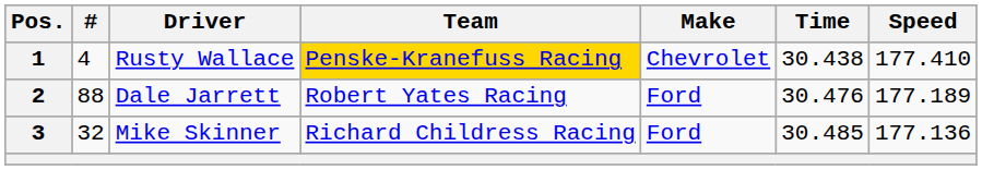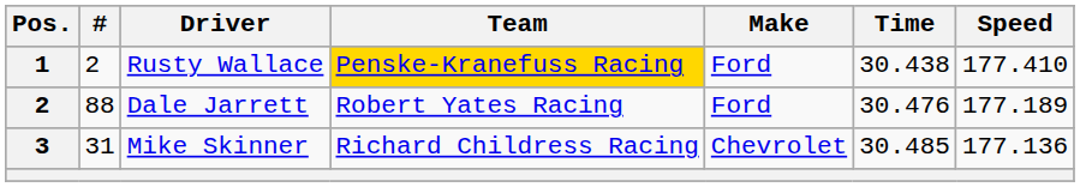Rusty Wallace | #: 4 -> 2
Rusty Wallace | Make: Chevrolet -> Ford
Mike Skinner | #: 32 -> 31
Mike Skinner | Make: Ford -> Chevrolet
